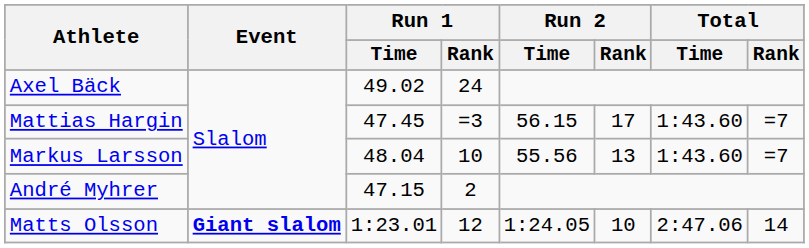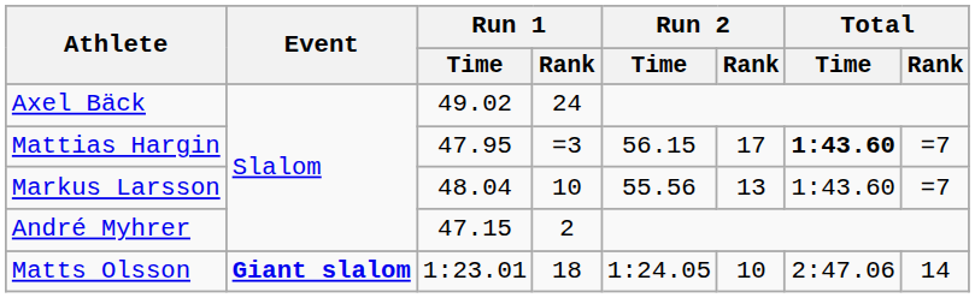Mattias Hargin | Run 1 / Time: 47.45 -> 47.95
Mattias Hargin | Total / Time: normal -> bold
Matts Olsson | Run 1 / Rank: 12 -> 18
